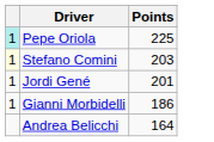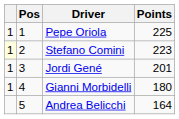+ column: Pos | 1 | 2 | 3 | 4 | 5
Pepe Oriola | column 1: paleturquoise background -> no background
Stefano Comini | Points: 203 -> 223
Gianni Morbidelli | Points: 186 -> 180
